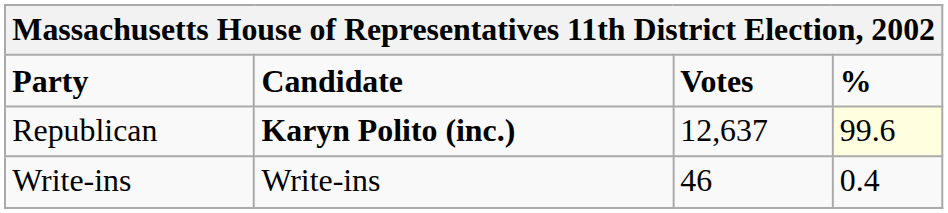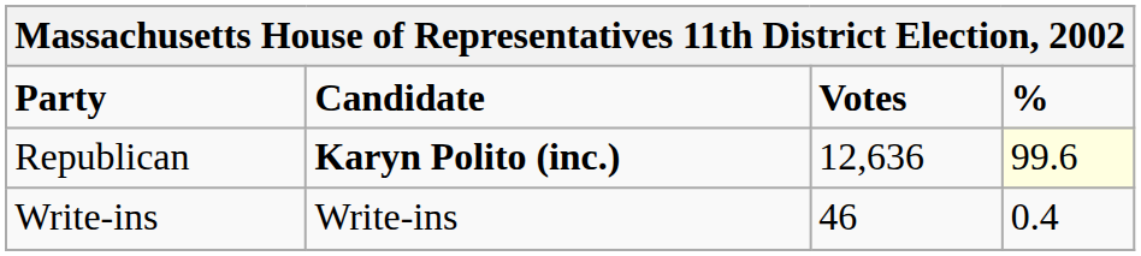Republican | Votes: 12,637 -> 12,636
